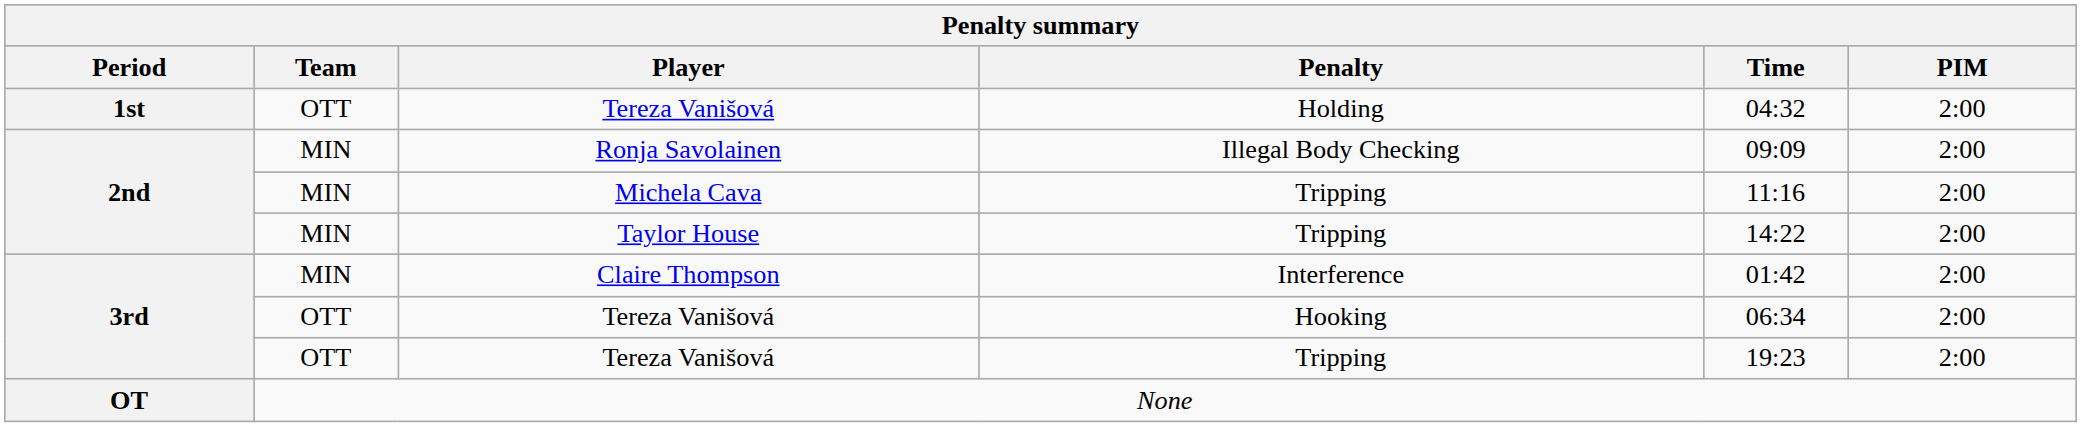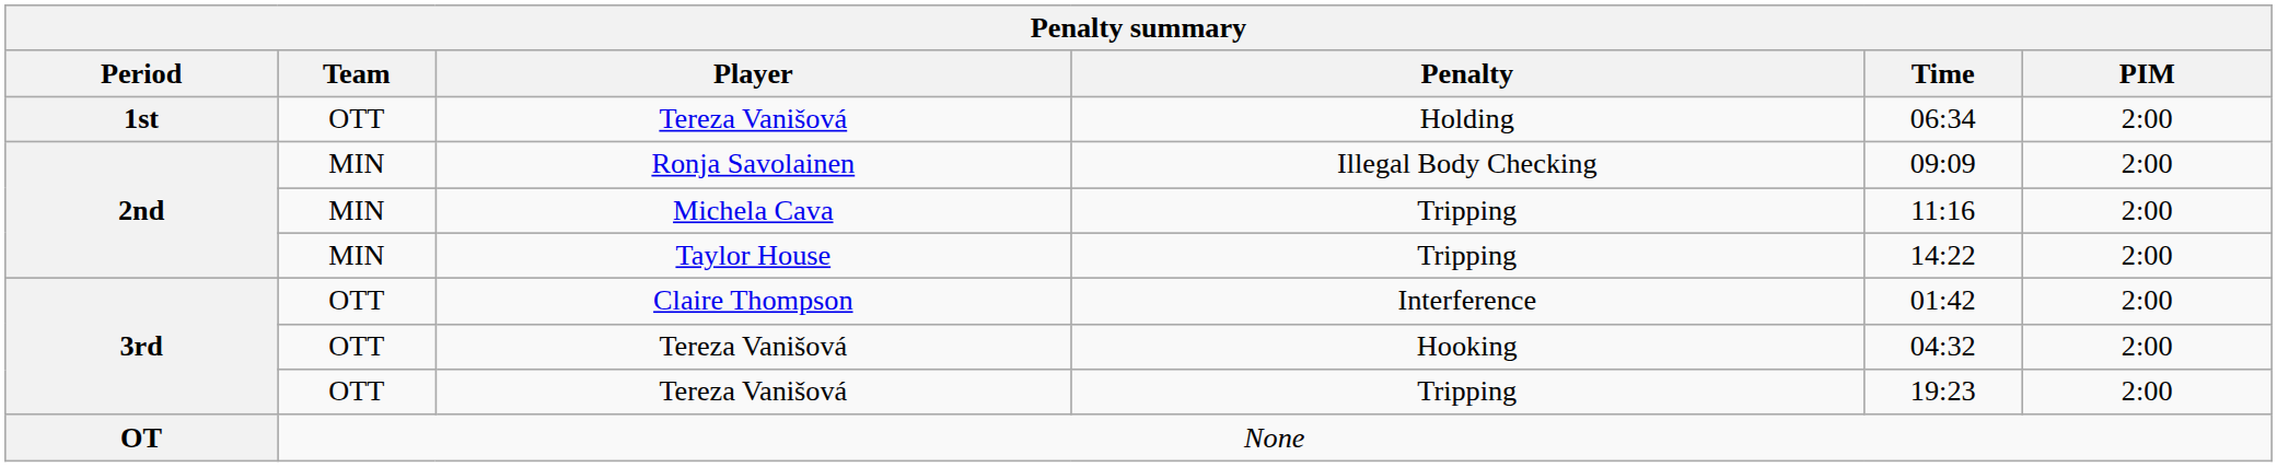Tereza Vanišová / Holding | Time: 04:32 -> 06:34
Claire Thompson | Team: MIN -> OTT
Tereza Vanišová / Hooking | Time: 06:34 -> 04:32
